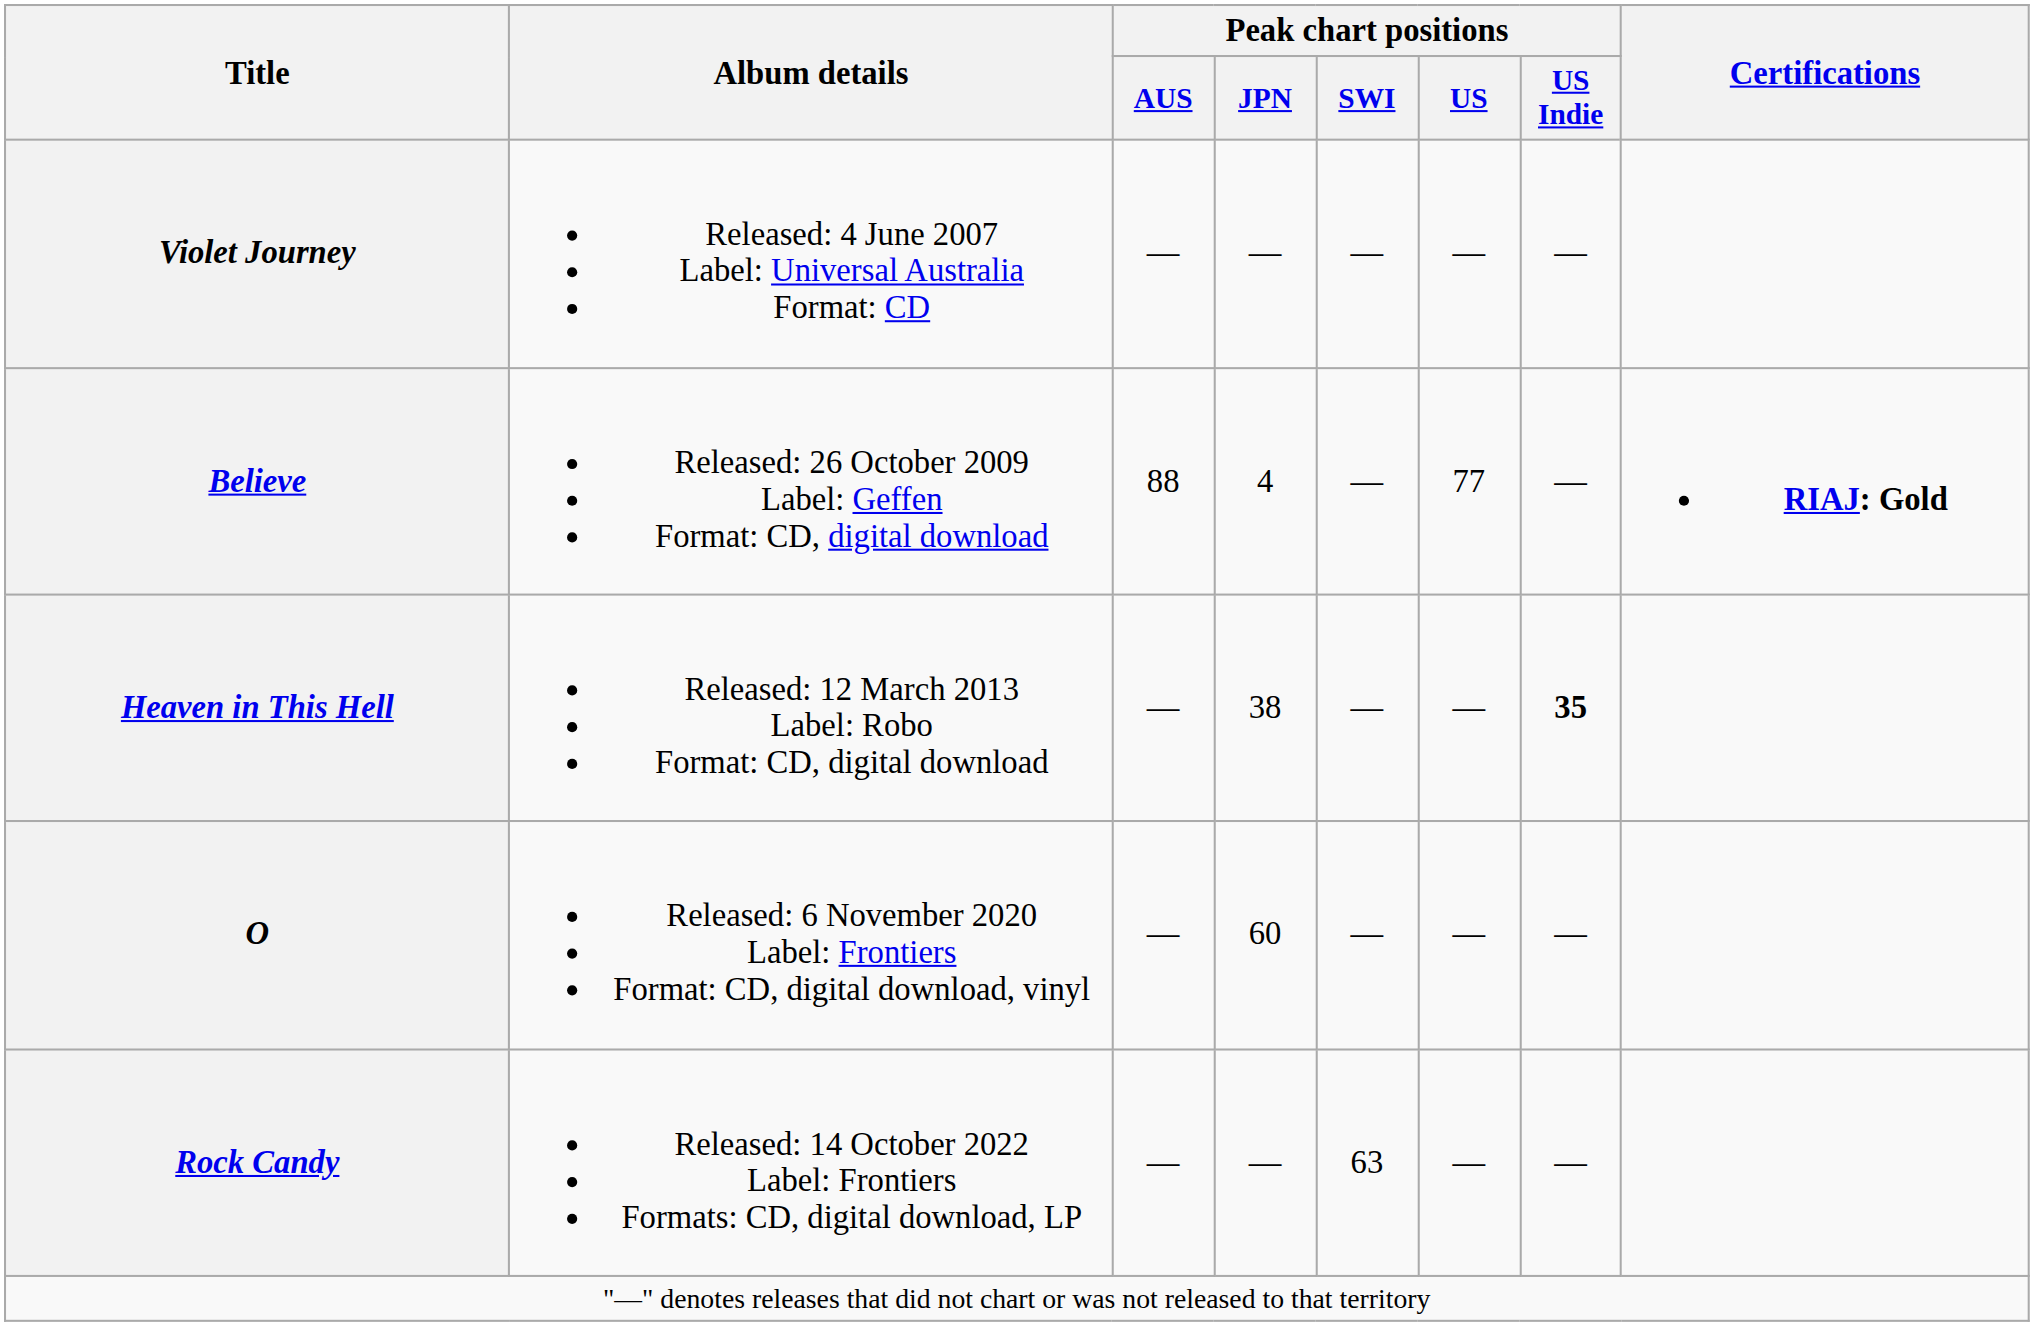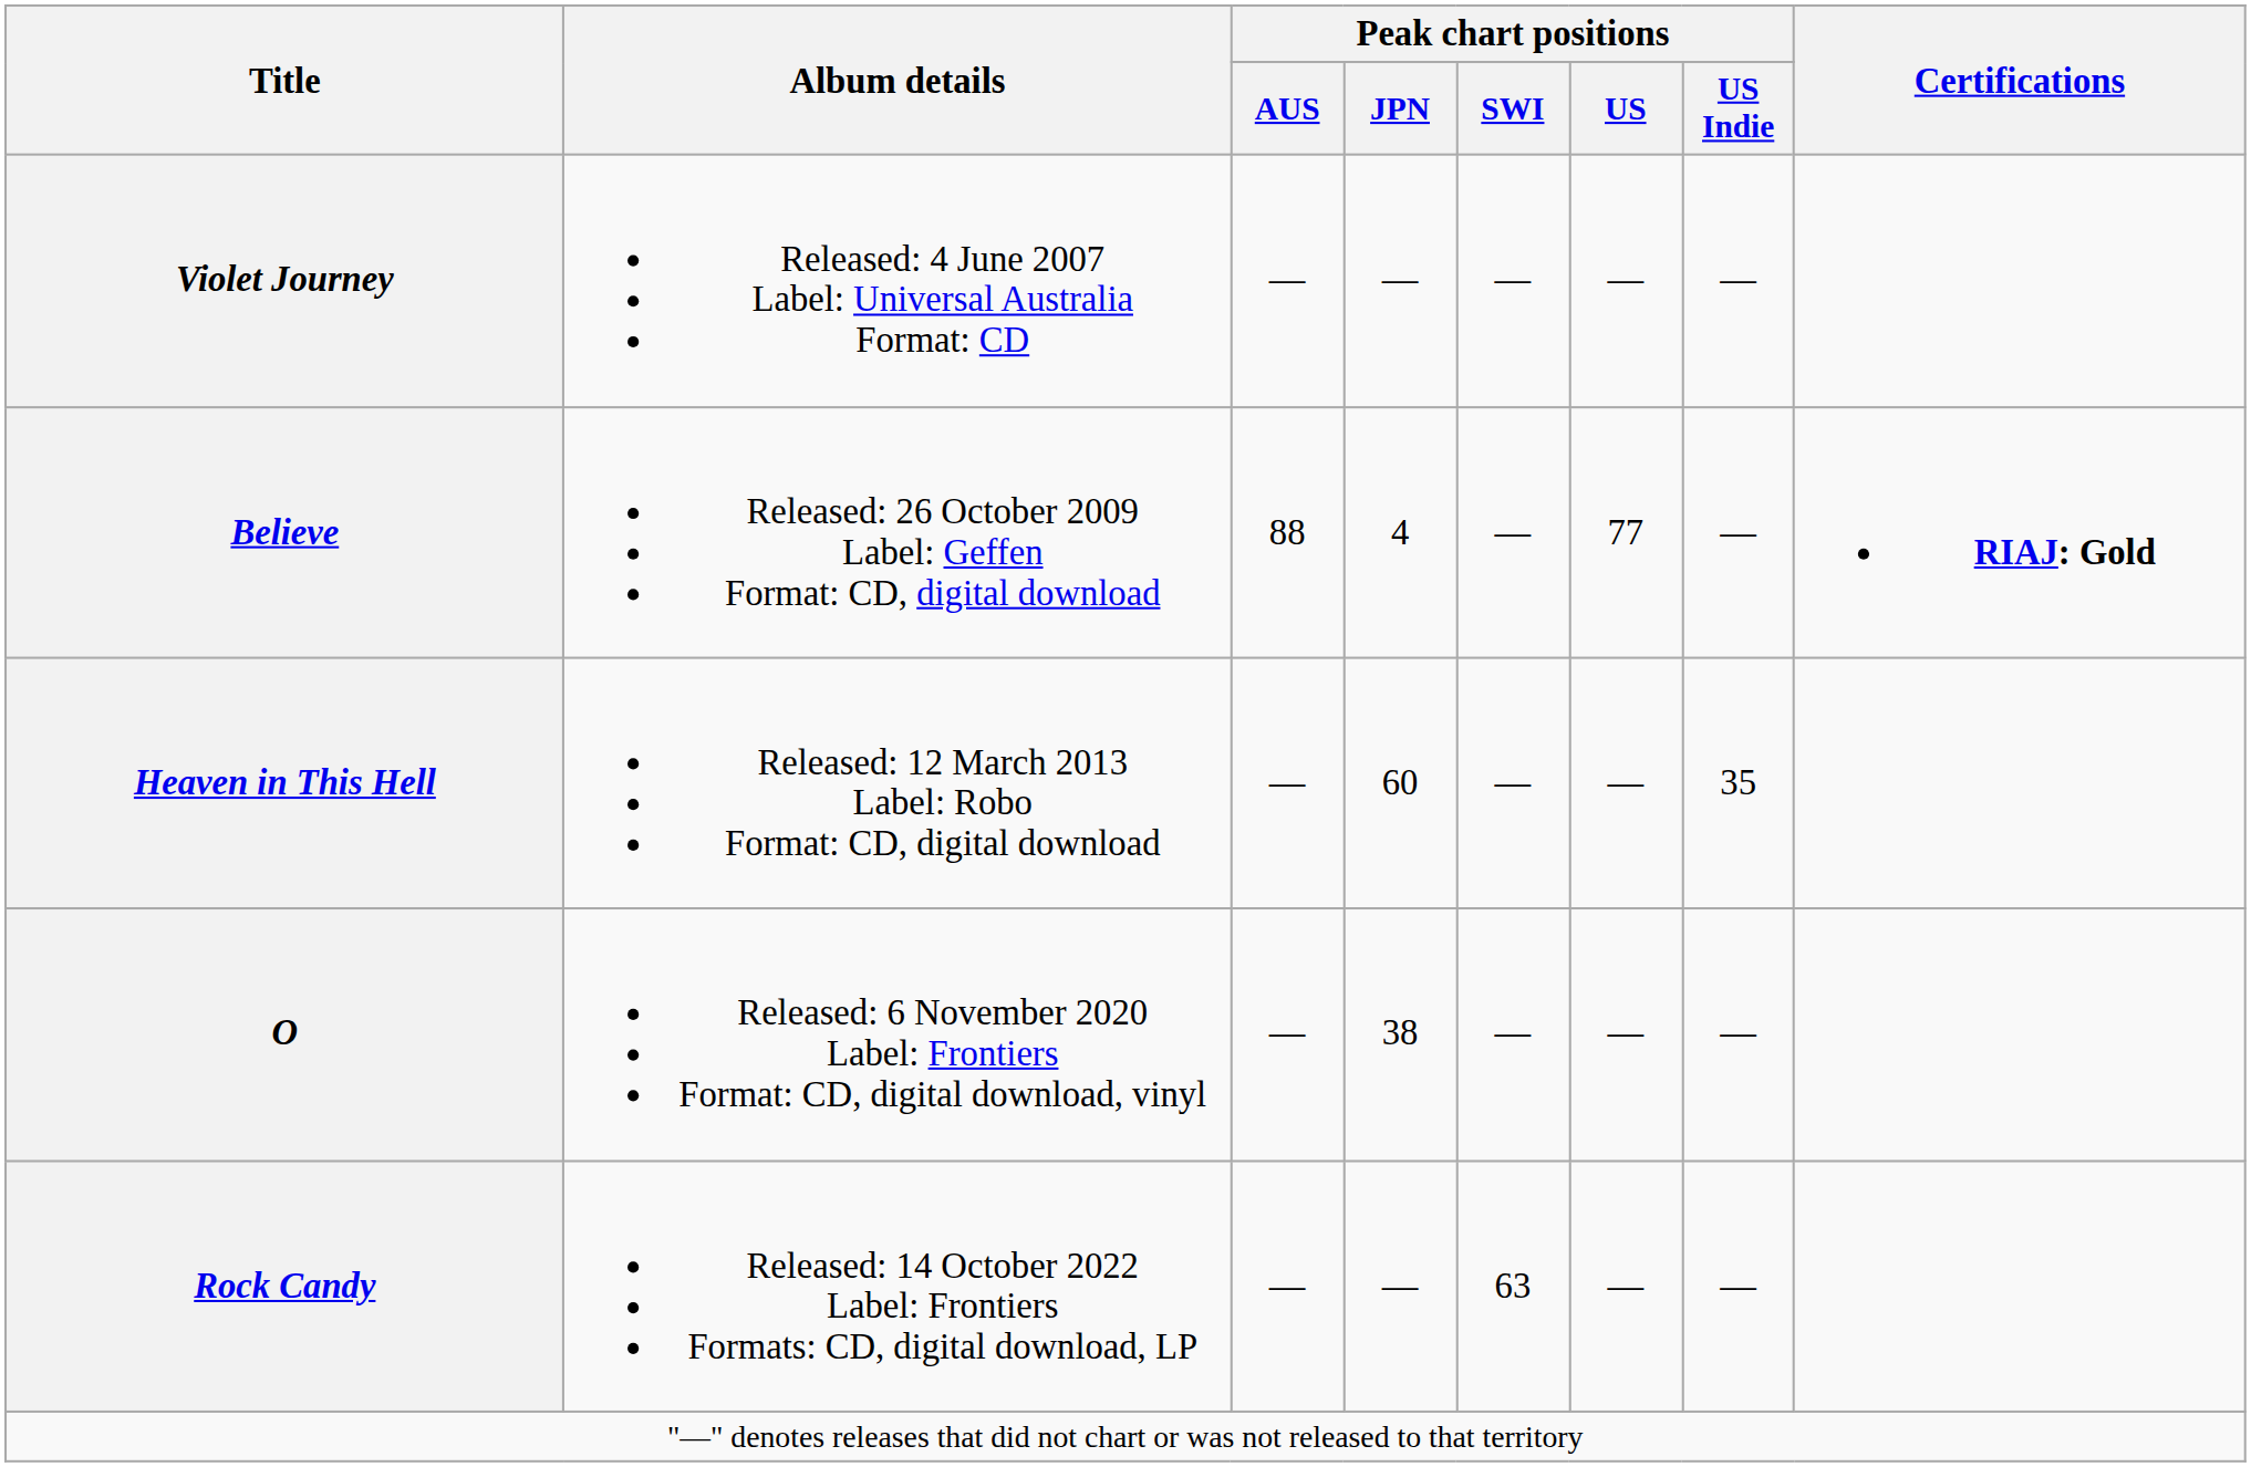Heaven in This Hell | Peak chart positions / JPN: 38 -> 60
Heaven in This Hell | Peak chart positions / US Indie: bold -> normal
O | Peak chart positions / JPN: 60 -> 38
